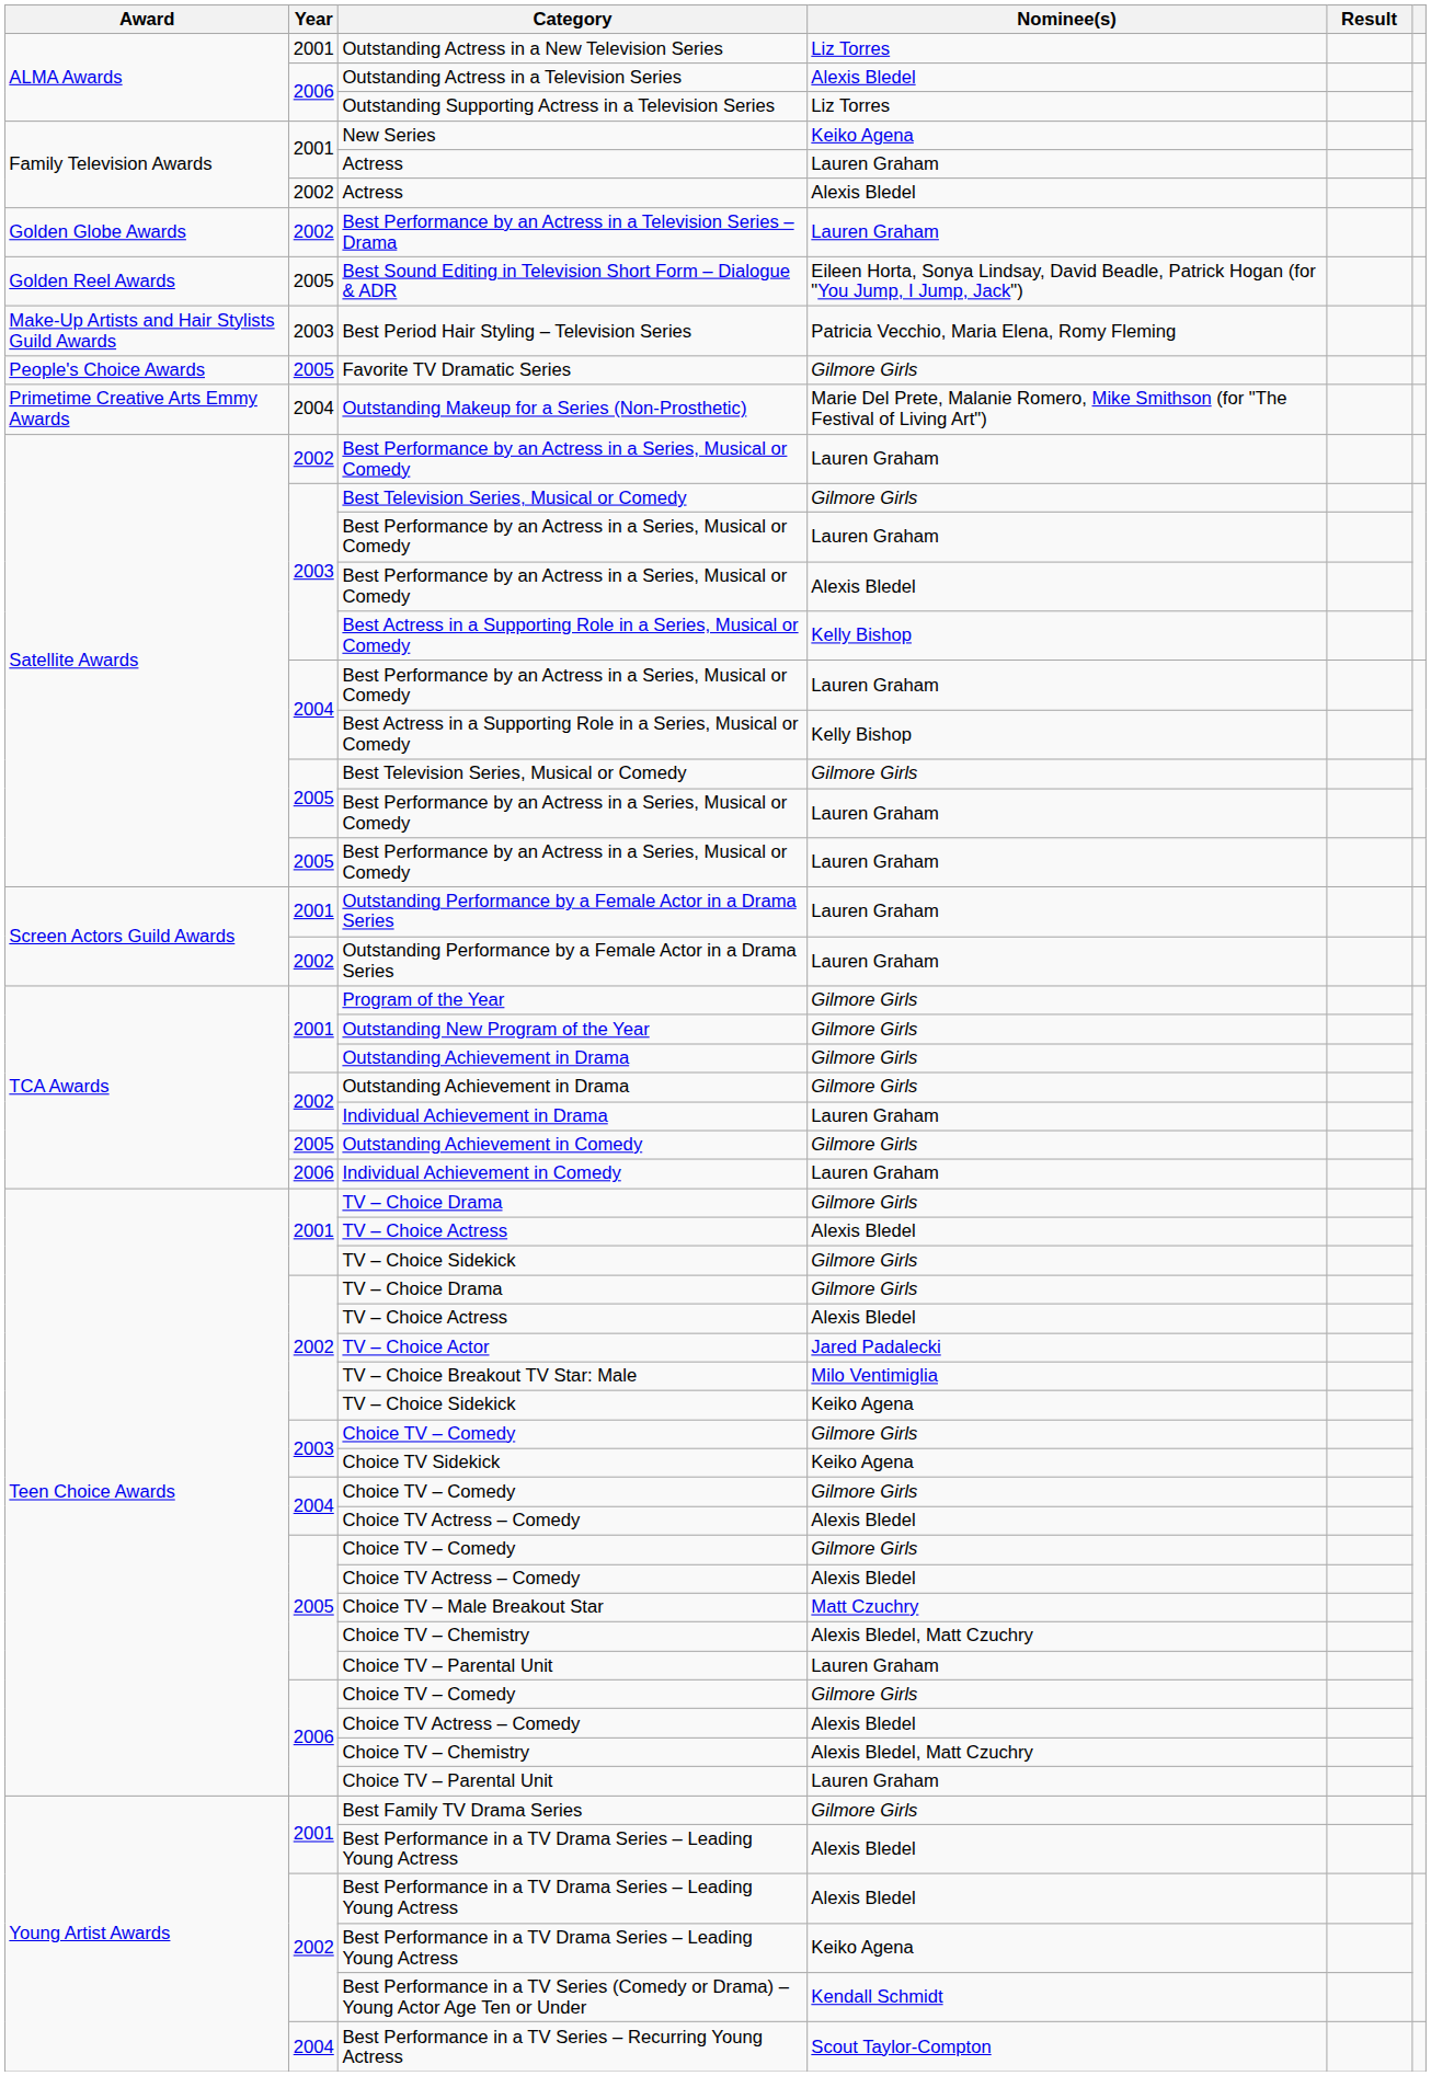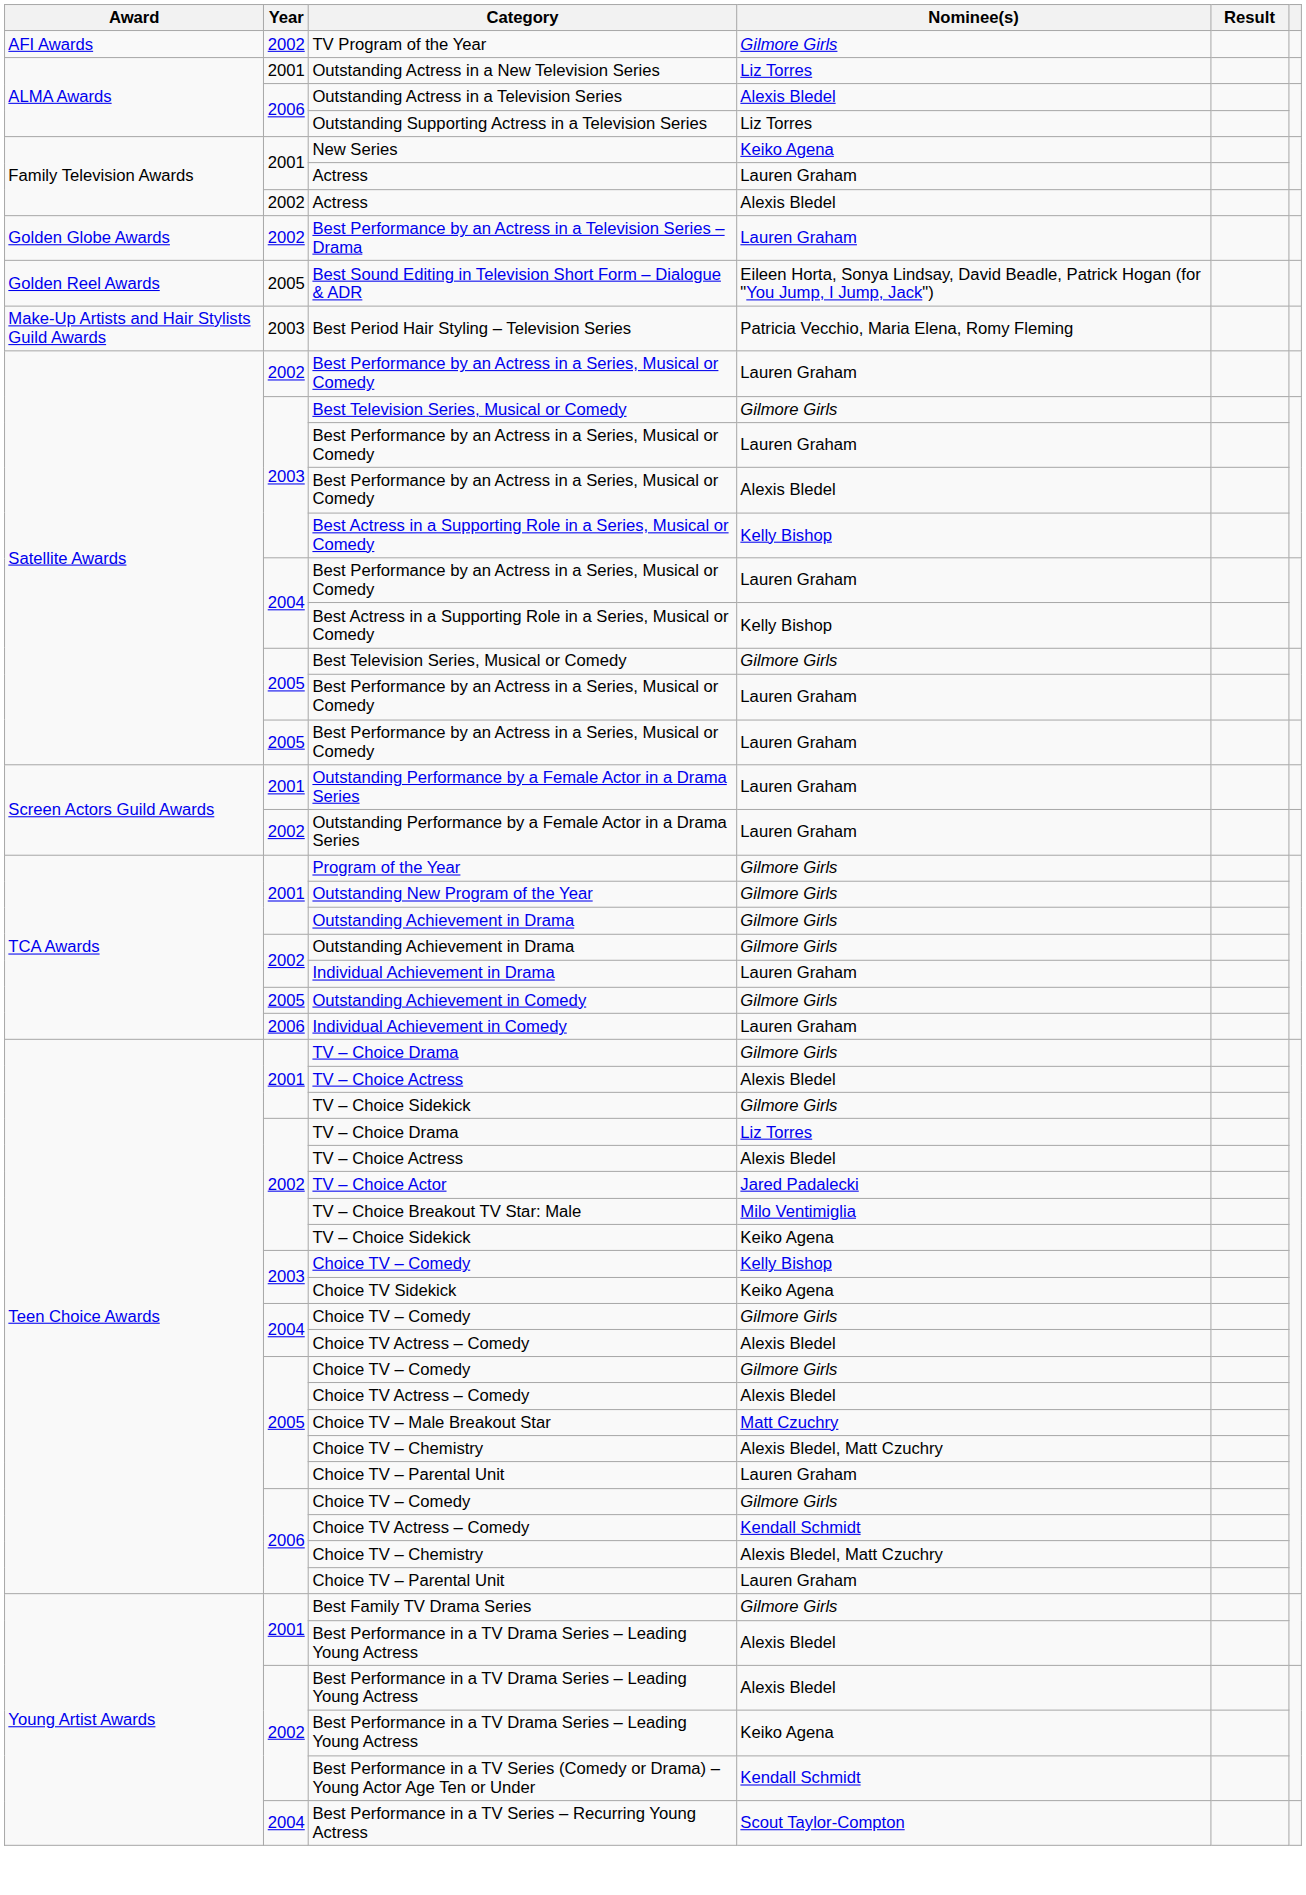+ row: AFI Awards | 2002 | TV Program of the Year | Gilmore Girls
- row: People's Choice Awards | 2005 | Favorite TV Dramatic Series | Gilmore Girls
- row: Primetime Creative Arts Emmy Awards | 2004 | Outstanding Makeup for a Series (Non-Prosthetic) | Marie Del Prete, Malanie Romero, Mike Smithson (for "The Festival of Living Art")
2002 / TV – Choice Drama | Nominee(s): Gilmore Girls -> Liz Torres
2003 / Choice TV – Comedy | Nominee(s): Gilmore Girls -> Kelly Bishop
2006 / Choice TV Actress – Comedy | Nominee(s): Alexis Bledel -> Kendall Schmidt
